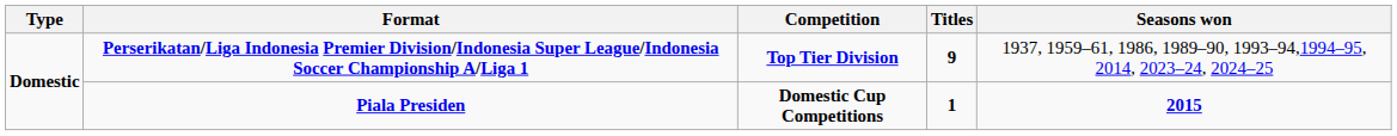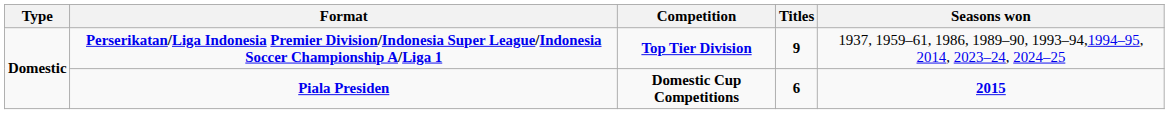Piala Presiden | Titles: 1 -> 6
